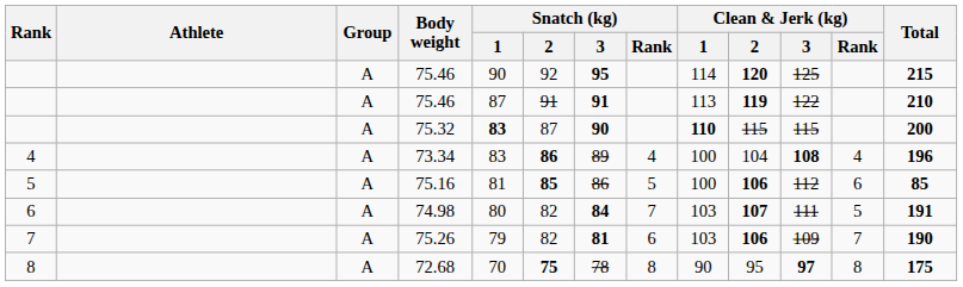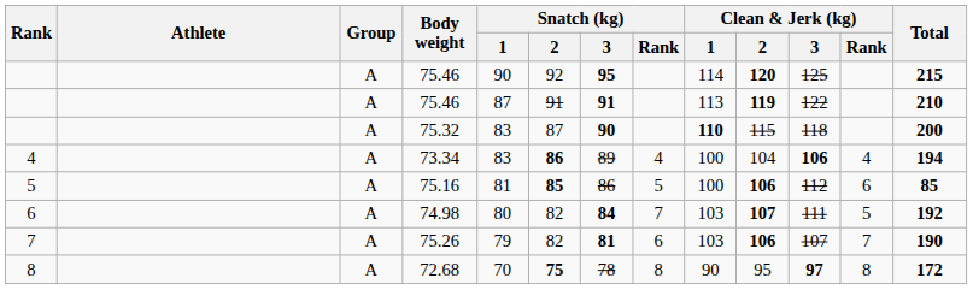75.32 | Snatch (kg) / 1: bold -> normal
75.32 | Clean & Jerk (kg) / 3: 115 -> 118
73.34 | Clean & Jerk (kg) / 3: 108 -> 106
73.34 | Total: 196 -> 194
74.98 | Total: 191 -> 192
75.26 | Clean & Jerk (kg) / 3: 109 -> 107
72.68 | Total: 175 -> 172
